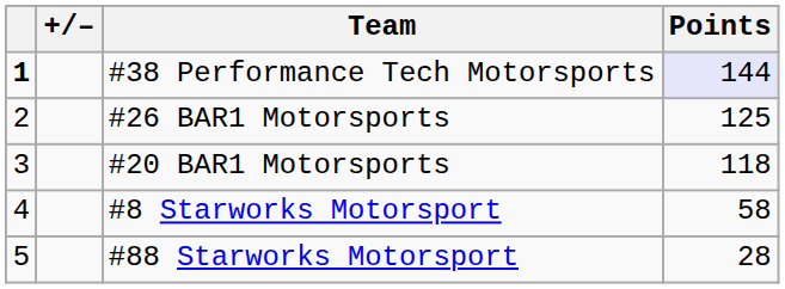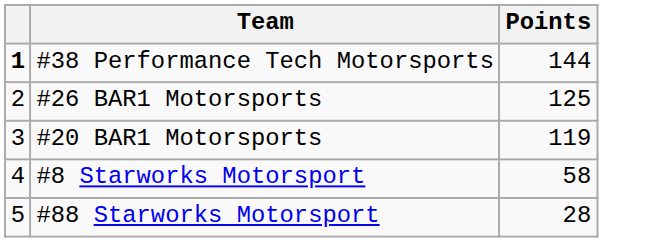- column: +/–
#38 Performance Tech Motorsports | Points: lavender background -> no background
#20 BAR1 Motorsports | Points: 118 -> 119
